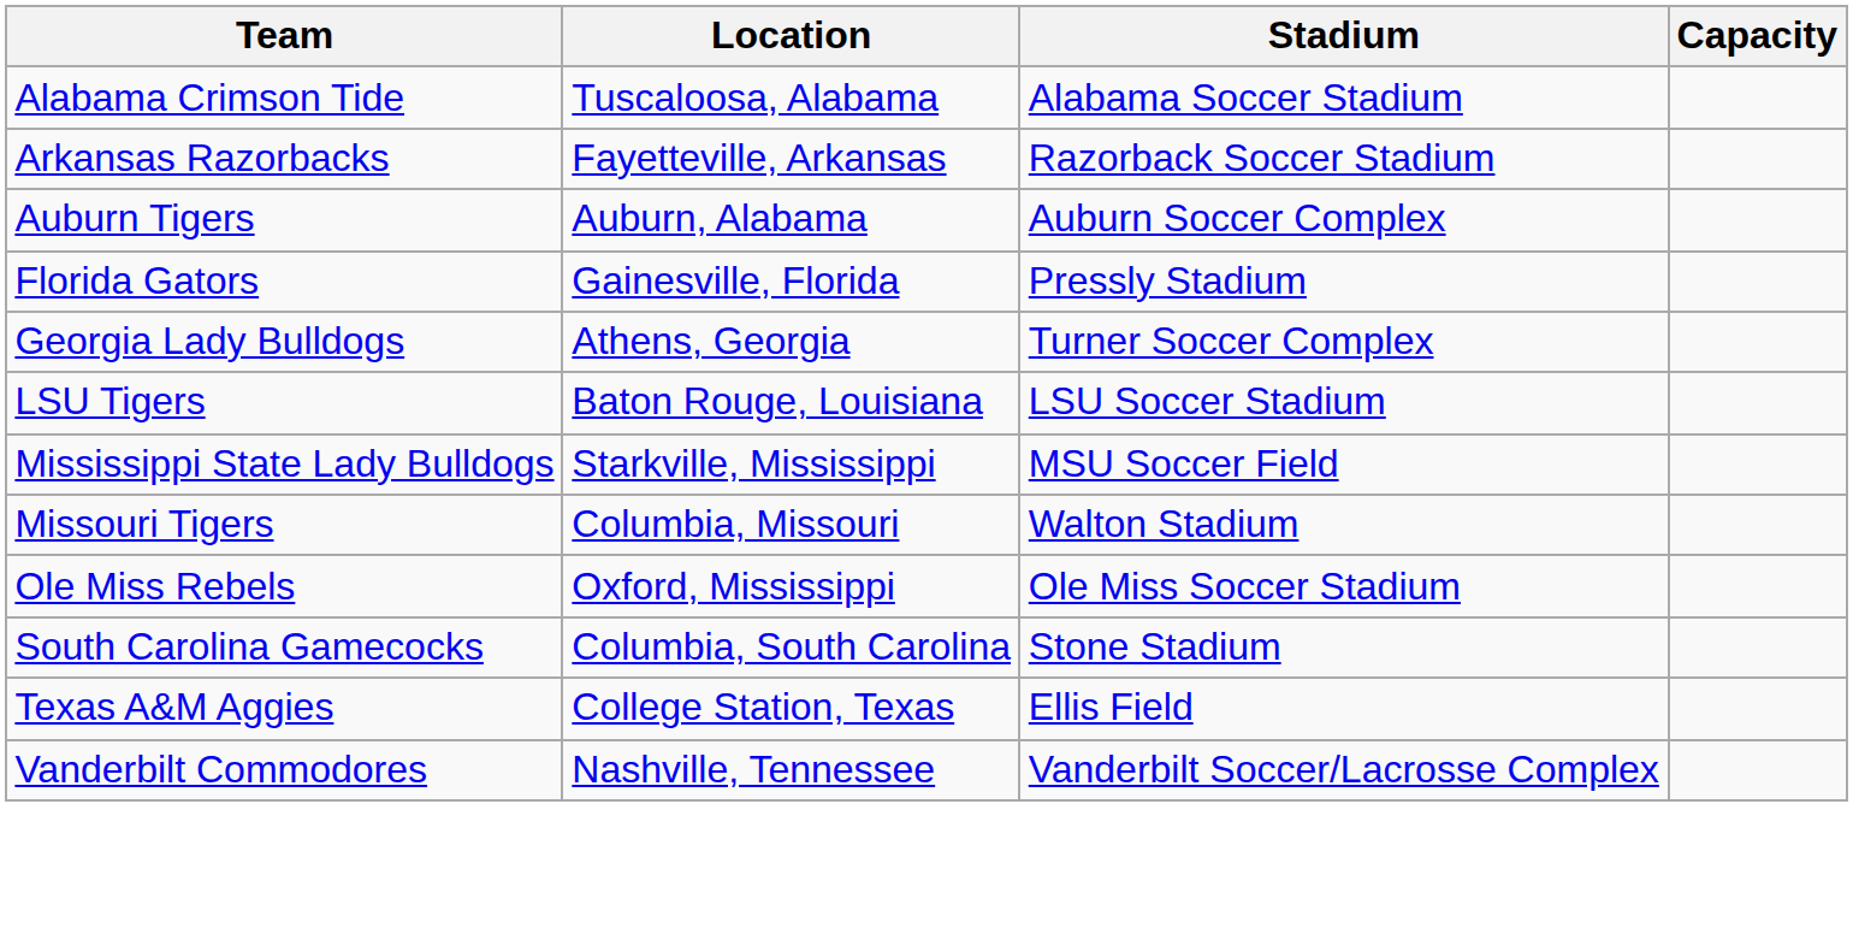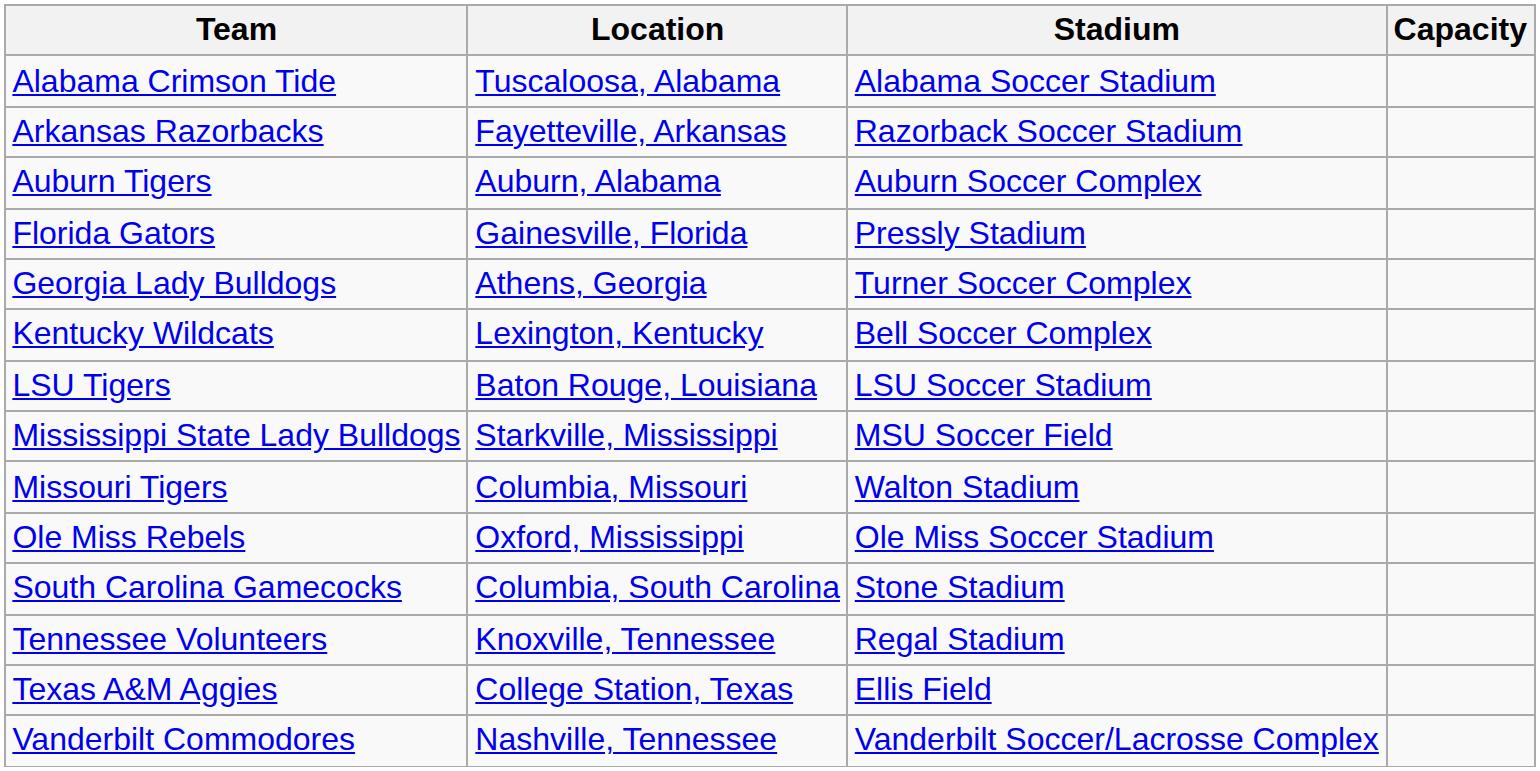+ row: Kentucky Wildcats | Lexington, Kentucky | Bell Soccer Complex
+ row: Tennessee Volunteers | Knoxville, Tennessee | Regal Stadium
